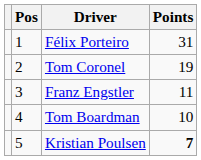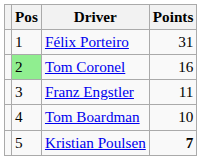Tom Coronel | Pos: no background -> lightgreen background
Tom Coronel | Points: 19 -> 16
